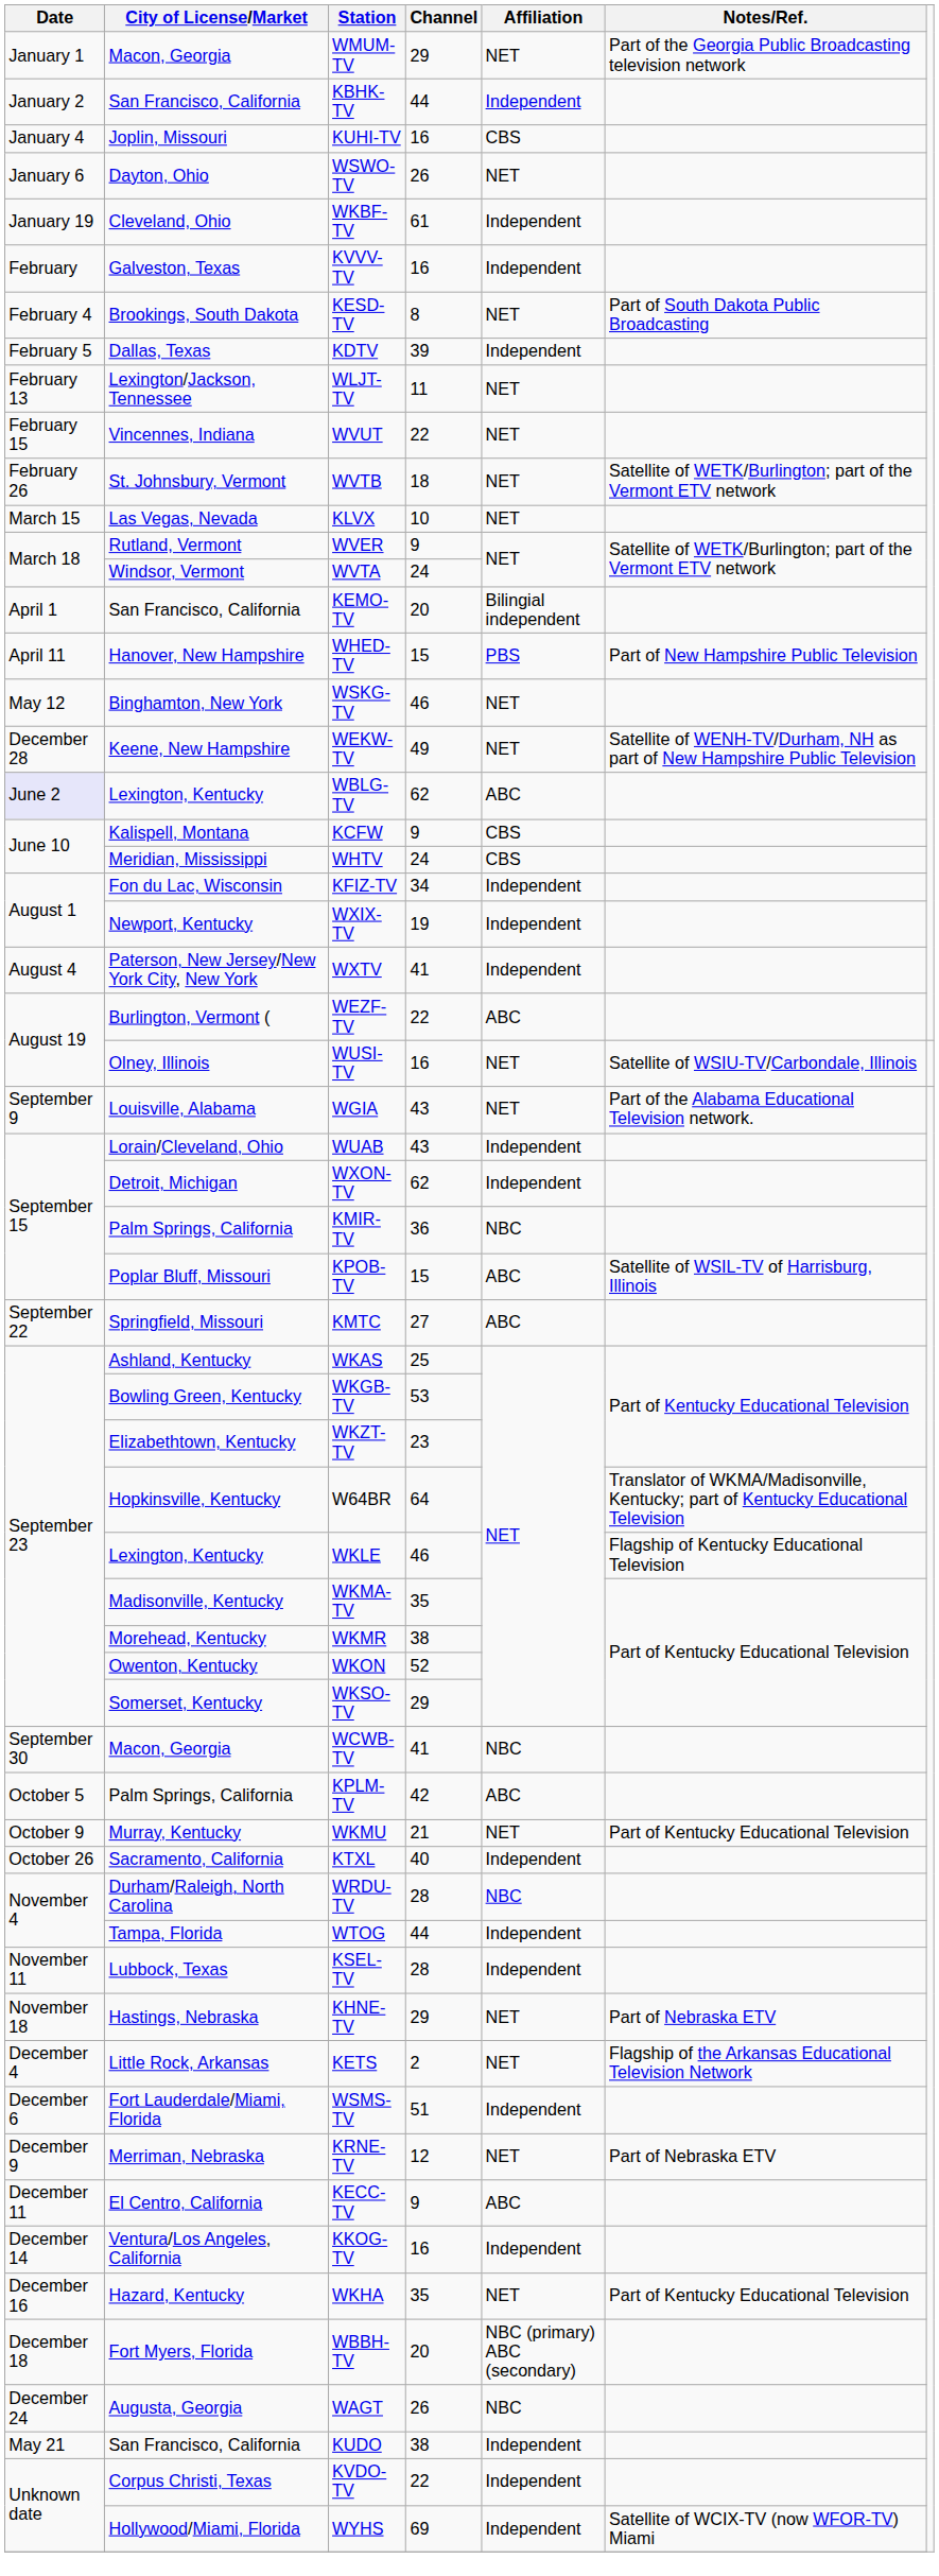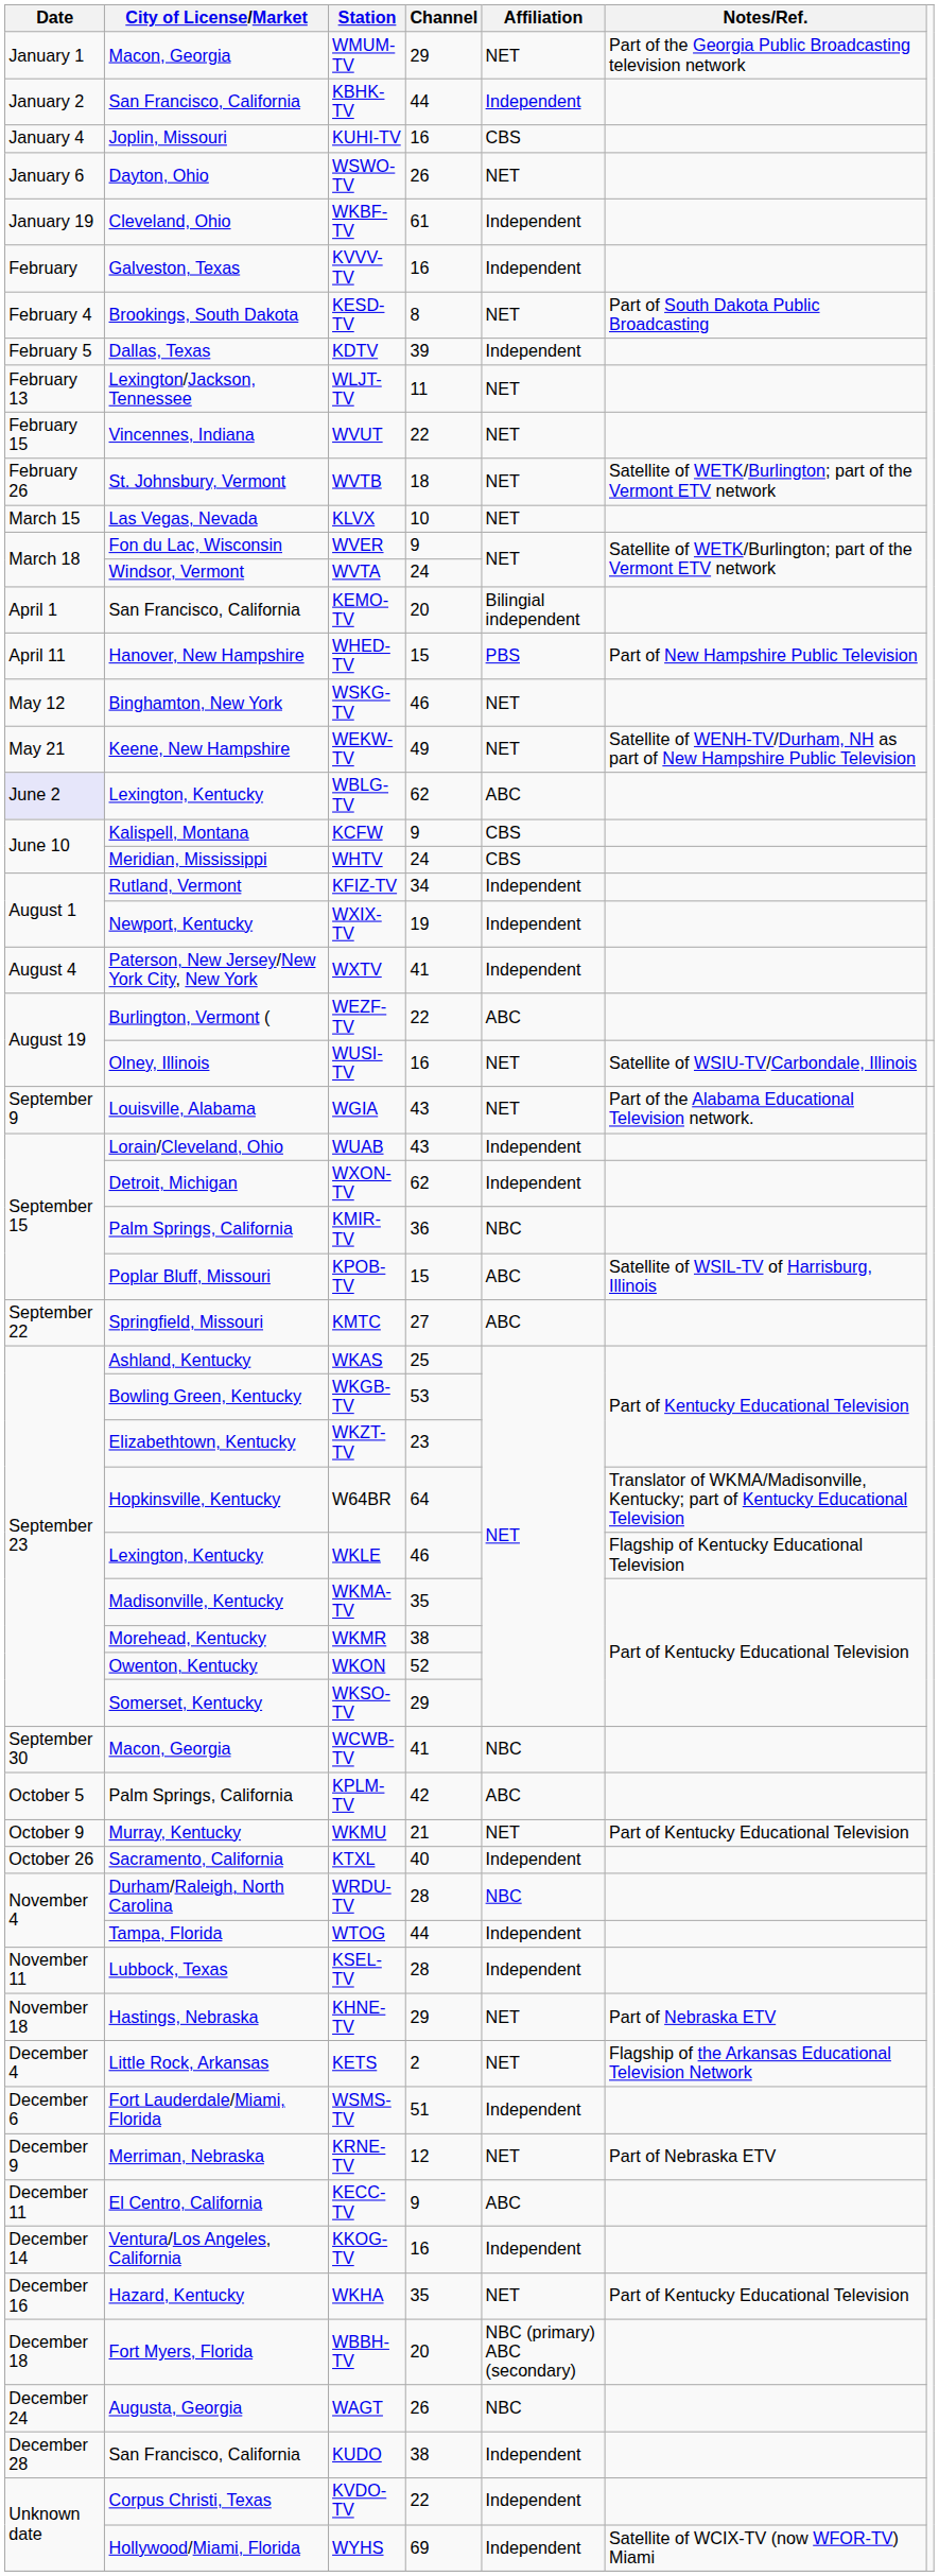WVER | City of License/Market: Rutland, Vermont -> Fon du Lac, Wisconsin
WEKW-TV | Date: December 28 -> May 21
KFIZ-TV | City of License/Market: Fon du Lac, Wisconsin -> Rutland, Vermont
KUDO | Date: May 21 -> December 28
